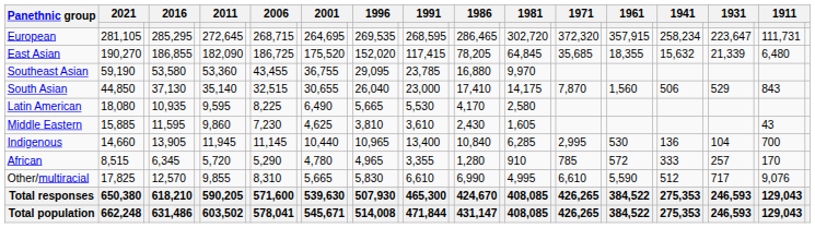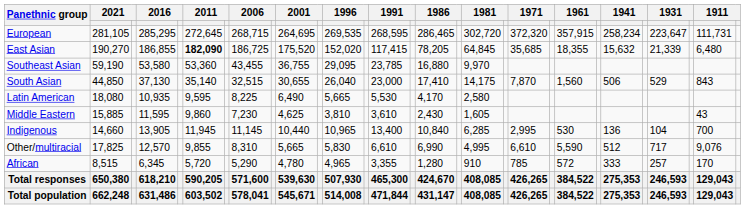East Asian | column 6: normal -> bold
rows swapped: African <-> Other/multiracial
